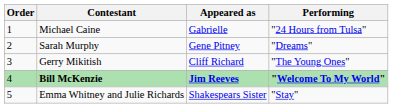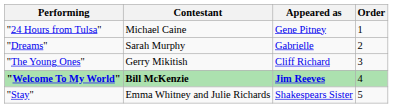columns swapped: Order <-> Performing
Michael Caine | Appeared as: Gabrielle -> Gene Pitney
Sarah Murphy | Appeared as: Gene Pitney -> Gabrielle
